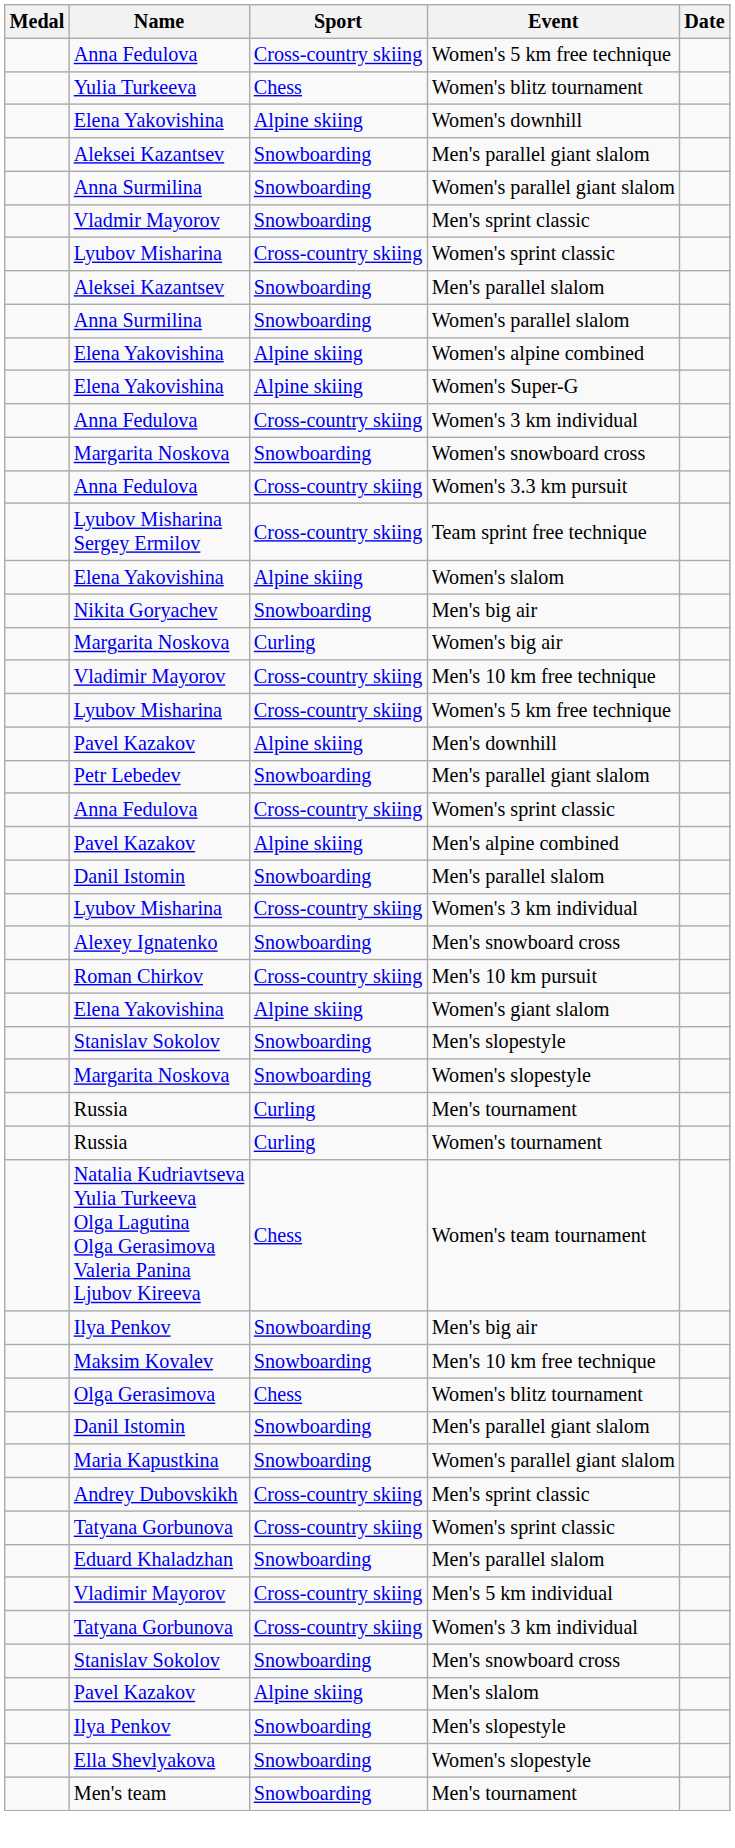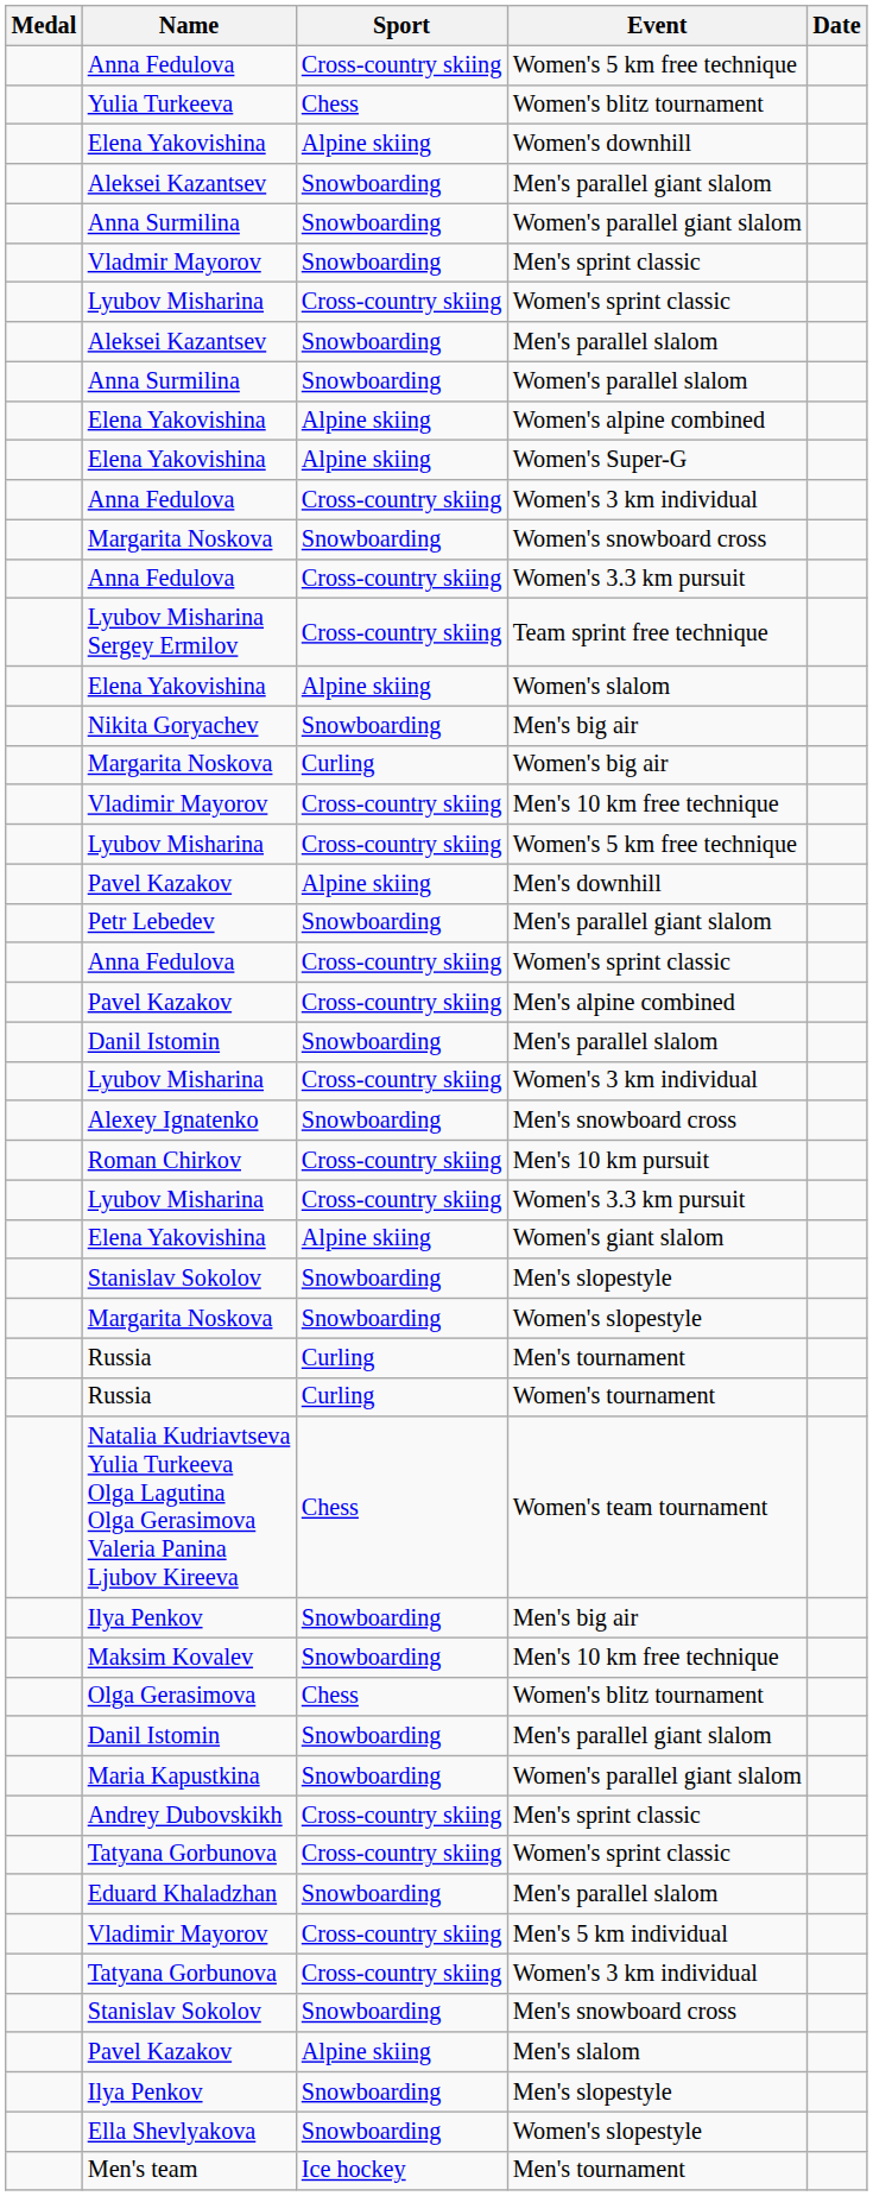Men's alpine combined | Sport: Alpine skiing -> Cross-country skiing
+ row: Lyubov Misharina | Cross-country skiing | Women's 3.3 km pursuit
Men's team / Men's tournament | Sport: Snowboarding -> Ice hockey
